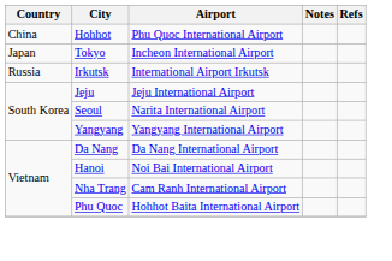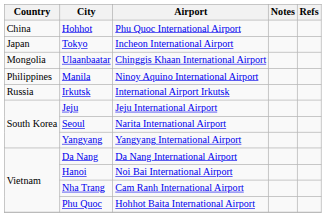+ row: Mongolia | Ulaanbaatar | Chinggis Khaan International Airport
+ row: Philippines | Manila | Ninoy Aquino International Airport
